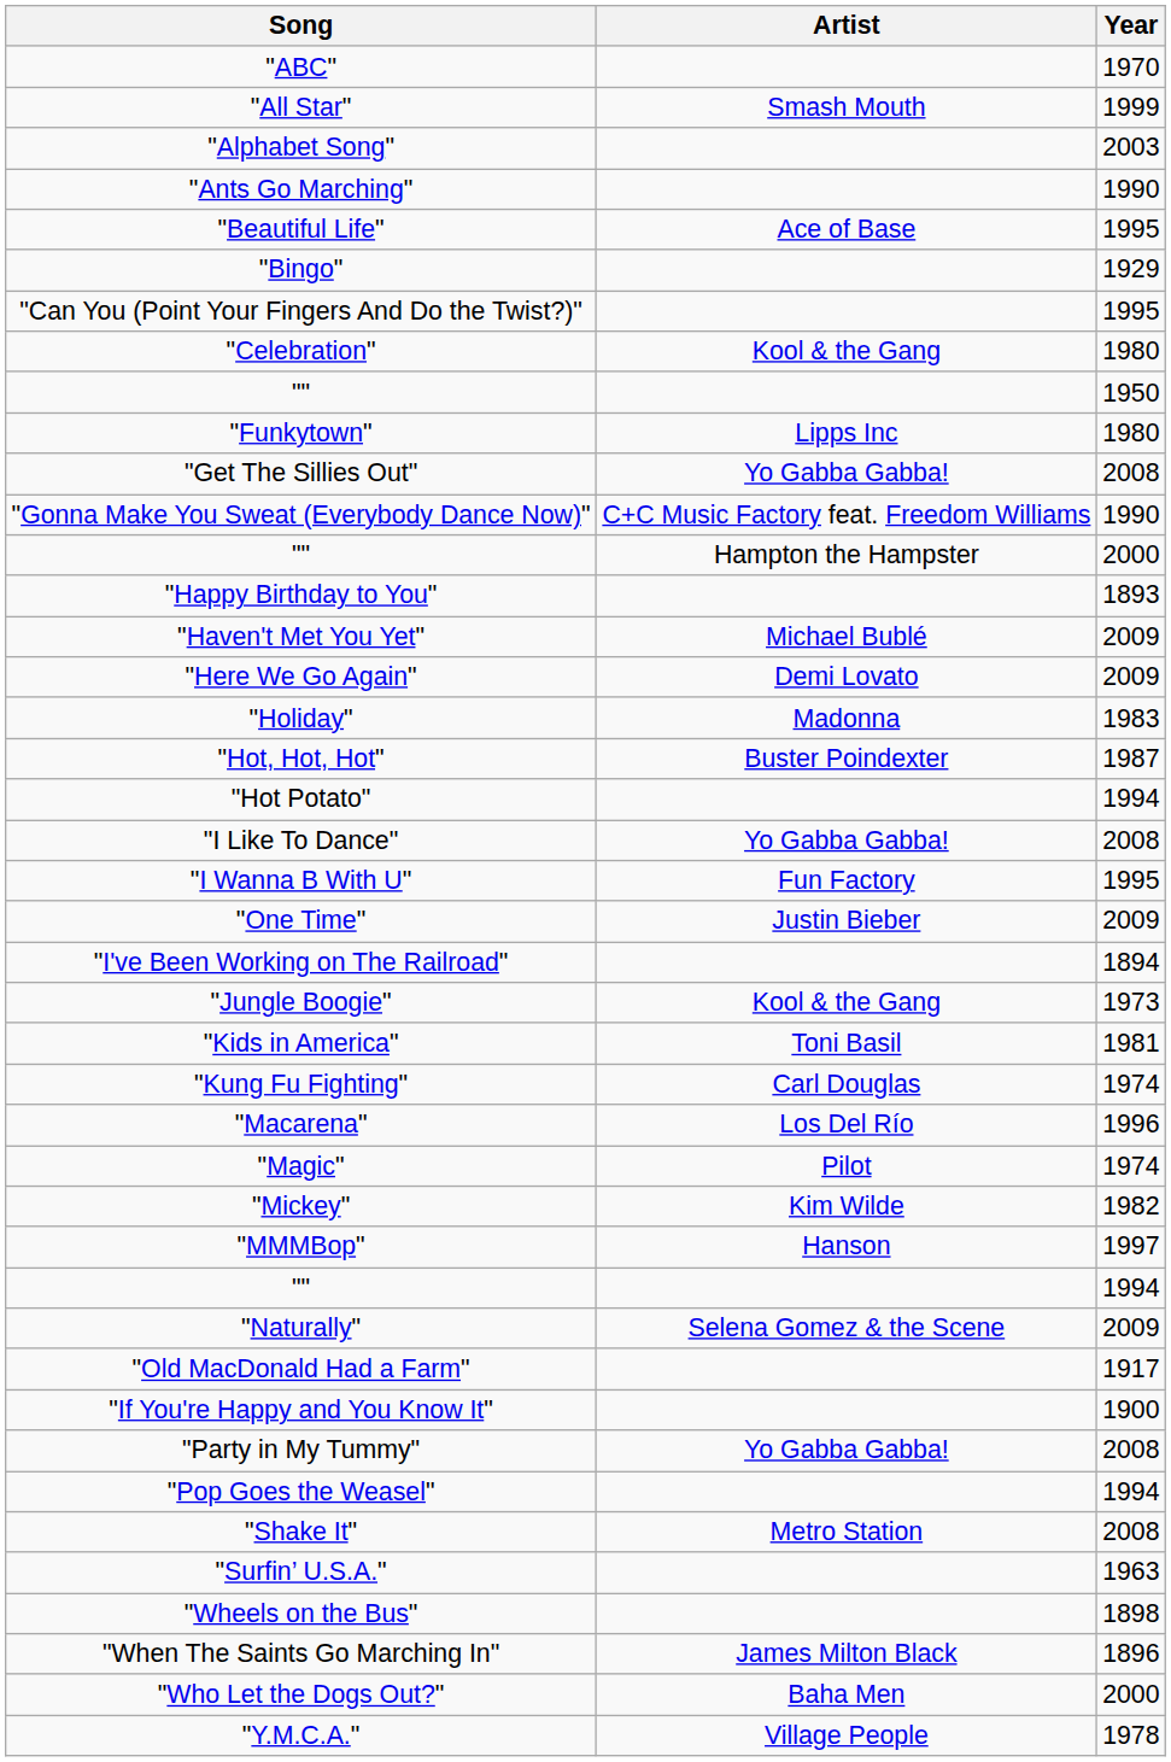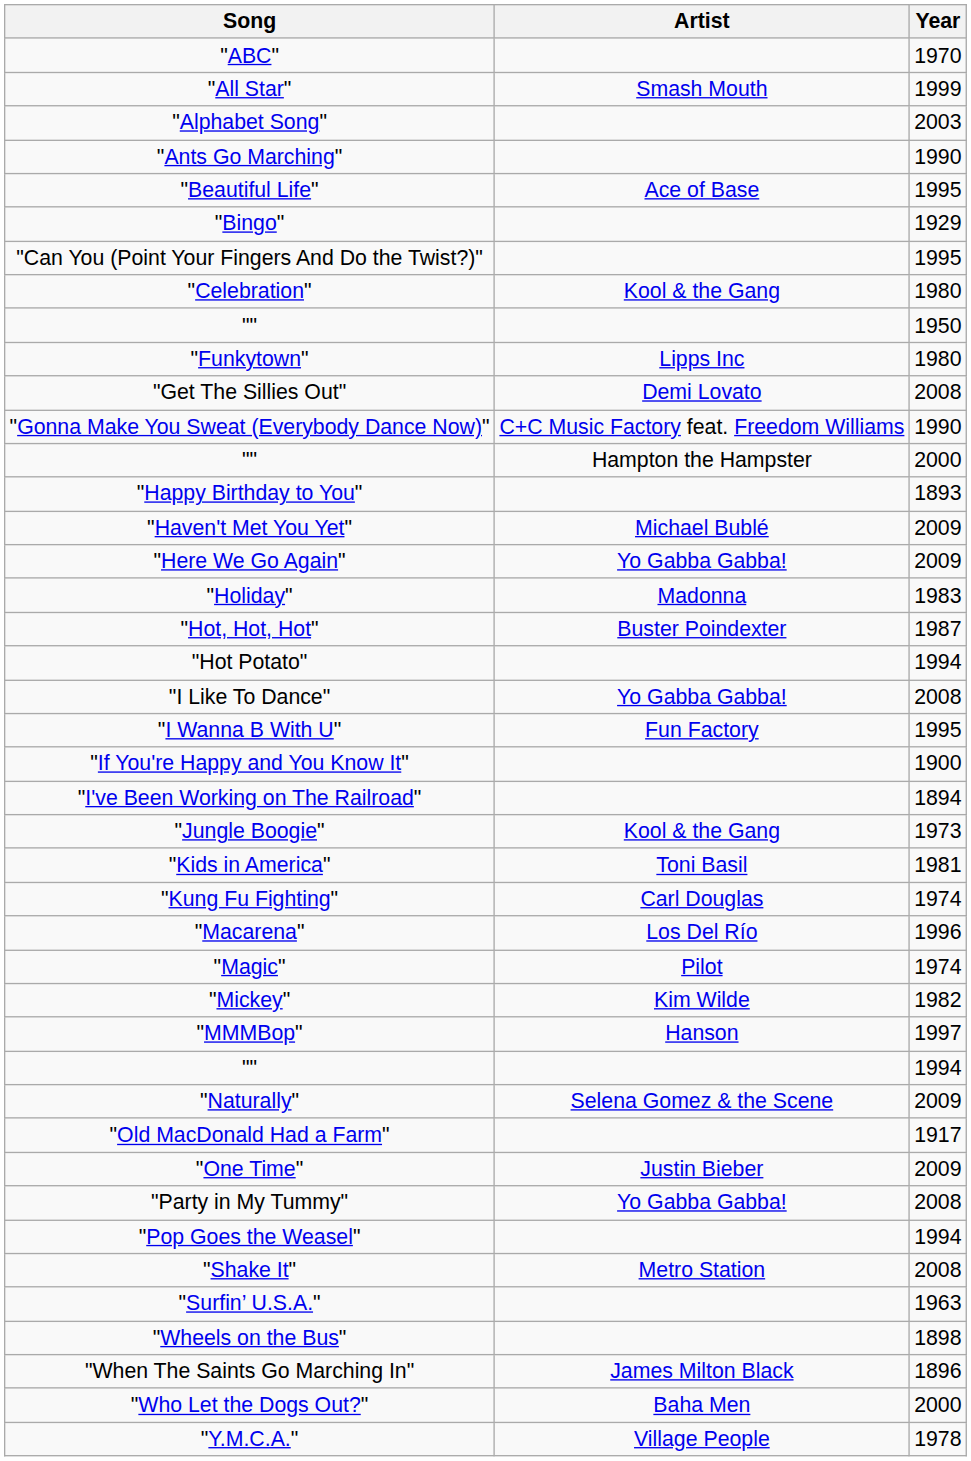"Get The Sillies Out" | Artist: Yo Gabba Gabba! -> Demi Lovato
"Here We Go Again" | Artist: Demi Lovato -> Yo Gabba Gabba!
rows swapped: "If You're Happy and You Know It" <-> "One Time"
